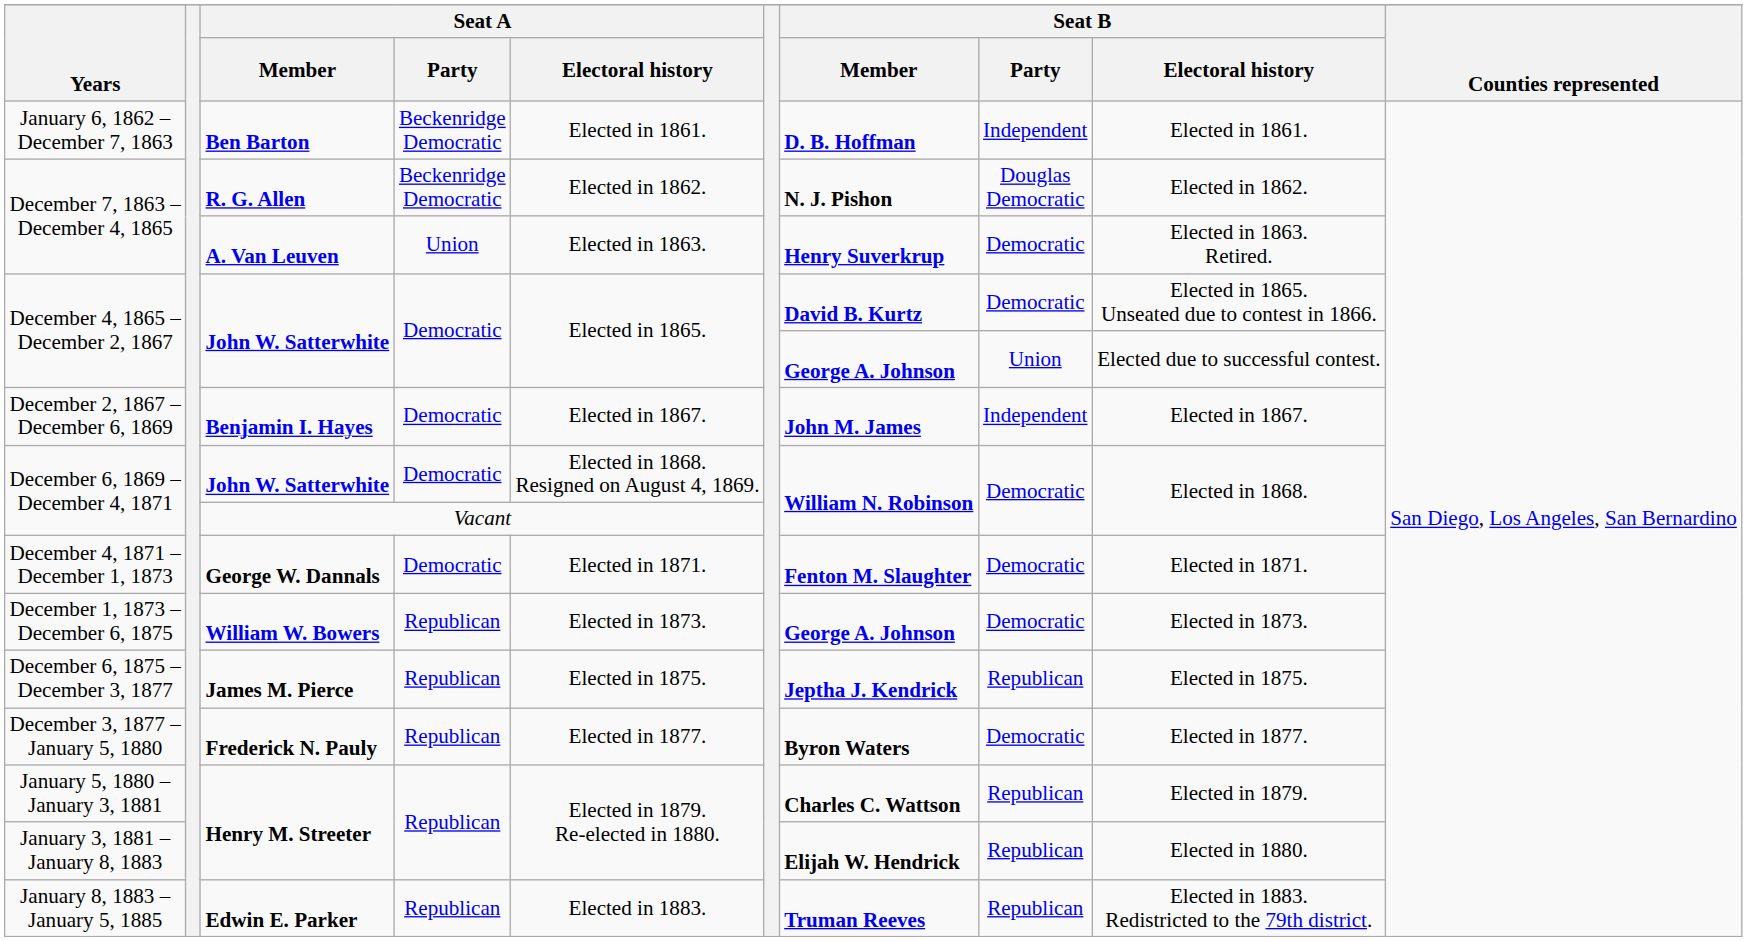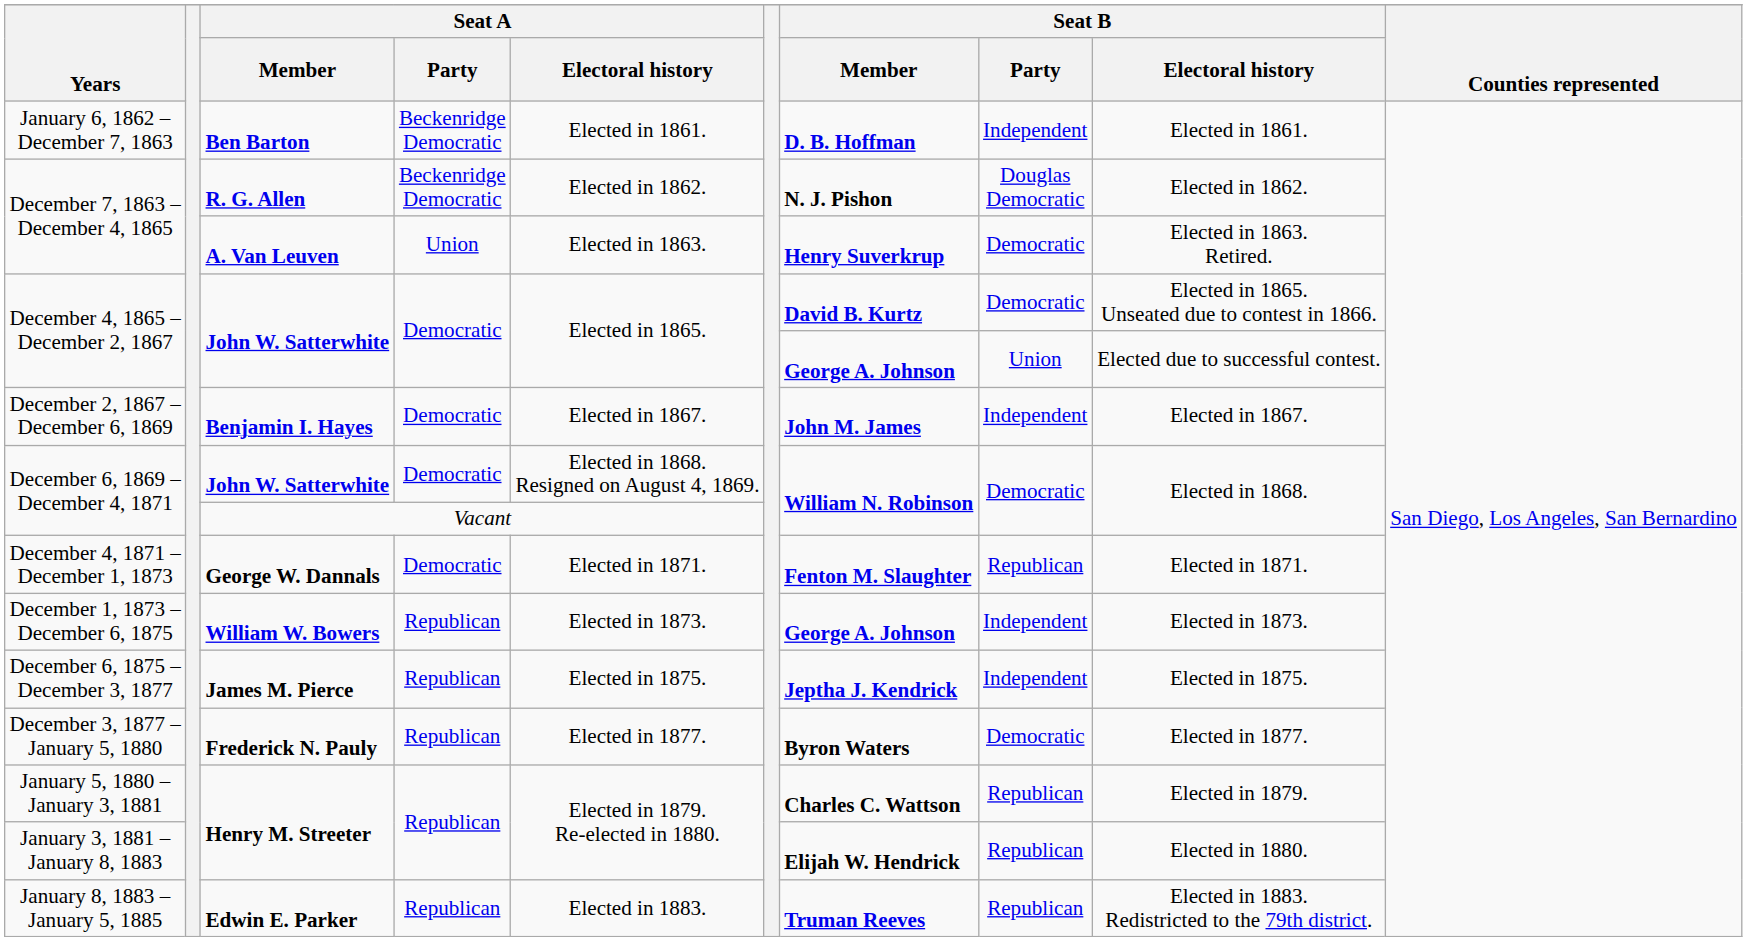December 4, 1871 – December 1, 1873 | Seat B / Party: Democratic -> Republican
December 1, 1873 – December 6, 1875 | Seat B / Party: Democratic -> Independent
December 6, 1875 – December 3, 1877 | Seat B / Party: Republican -> Independent
